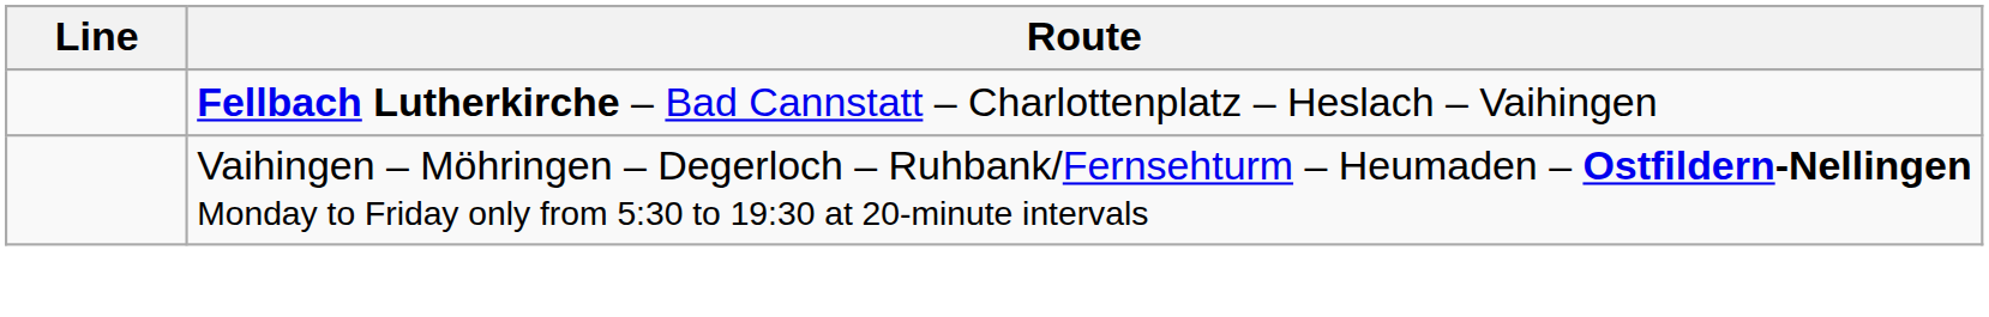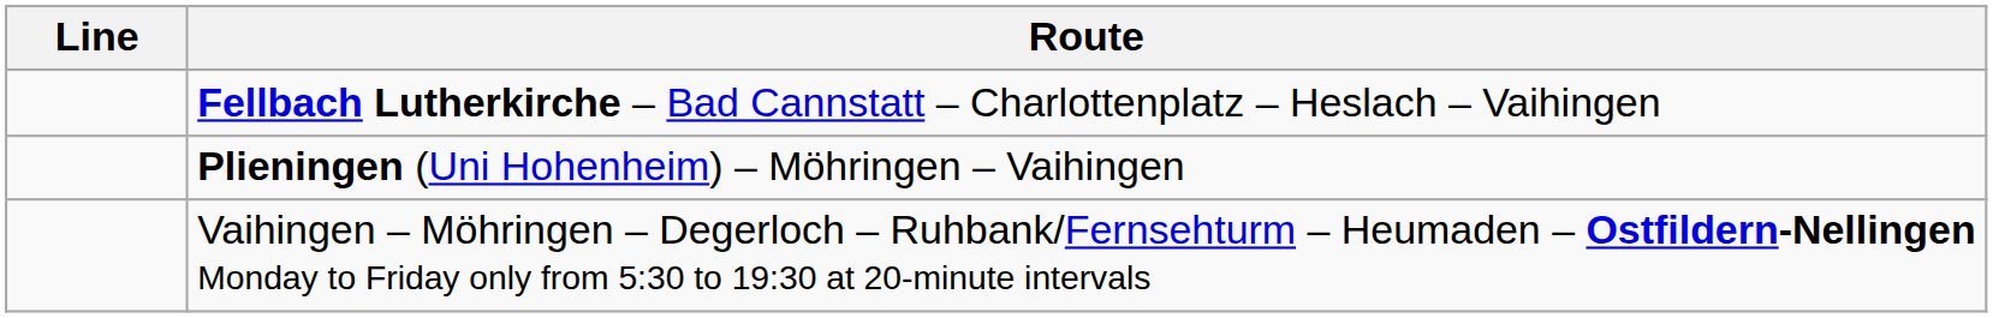+ row: Plieningen (Uni Hohenheim) – Möhringen – Vaihingen
